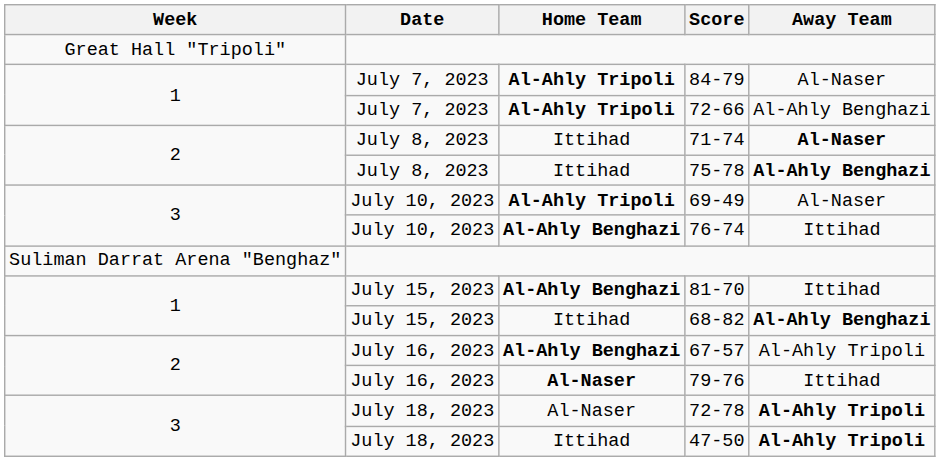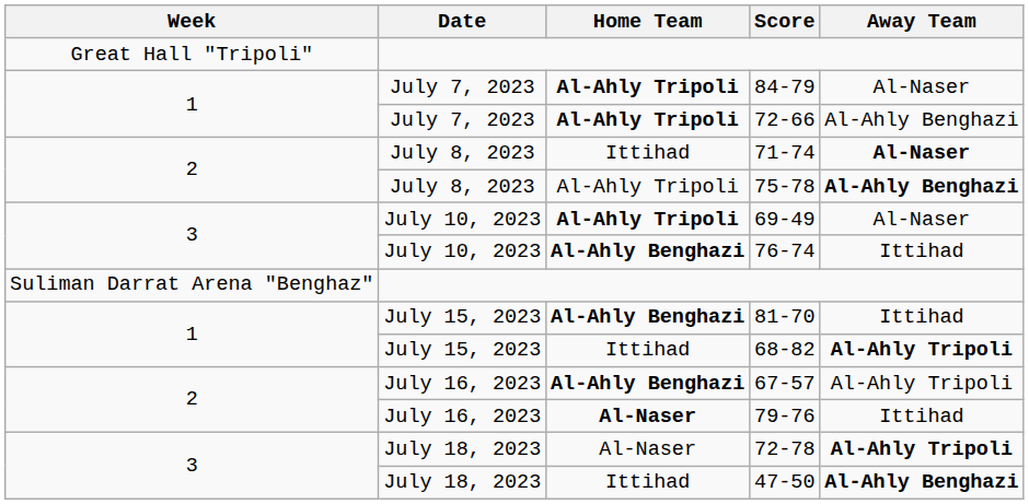75-78 | Home Team: Ittihad -> Al-Ahly Tripoli
68-82 | Away Team: Al-Ahly Benghazi -> Al-Ahly Tripoli
47-50 | Away Team: Al-Ahly Tripoli -> Al-Ahly Benghazi
